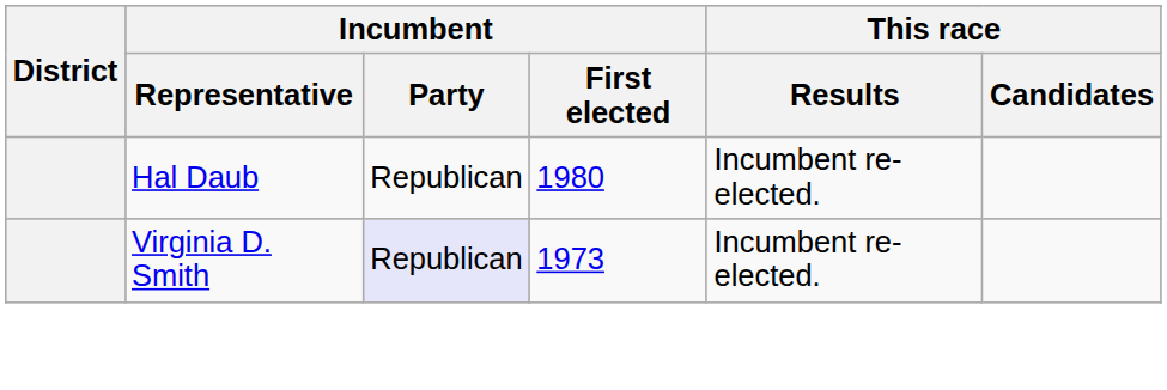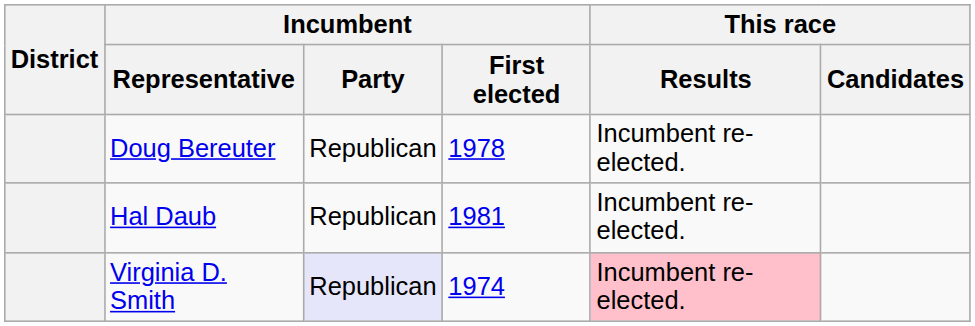+ row: Doug Bereuter | Republican | 1978 | Incumbent re-elected.
Hal Daub | Incumbent / First elected: 1980 -> 1981
Virginia D. Smith | Incumbent / First elected: 1973 -> 1974
Virginia D. Smith | This race / Results: no background -> pink background
